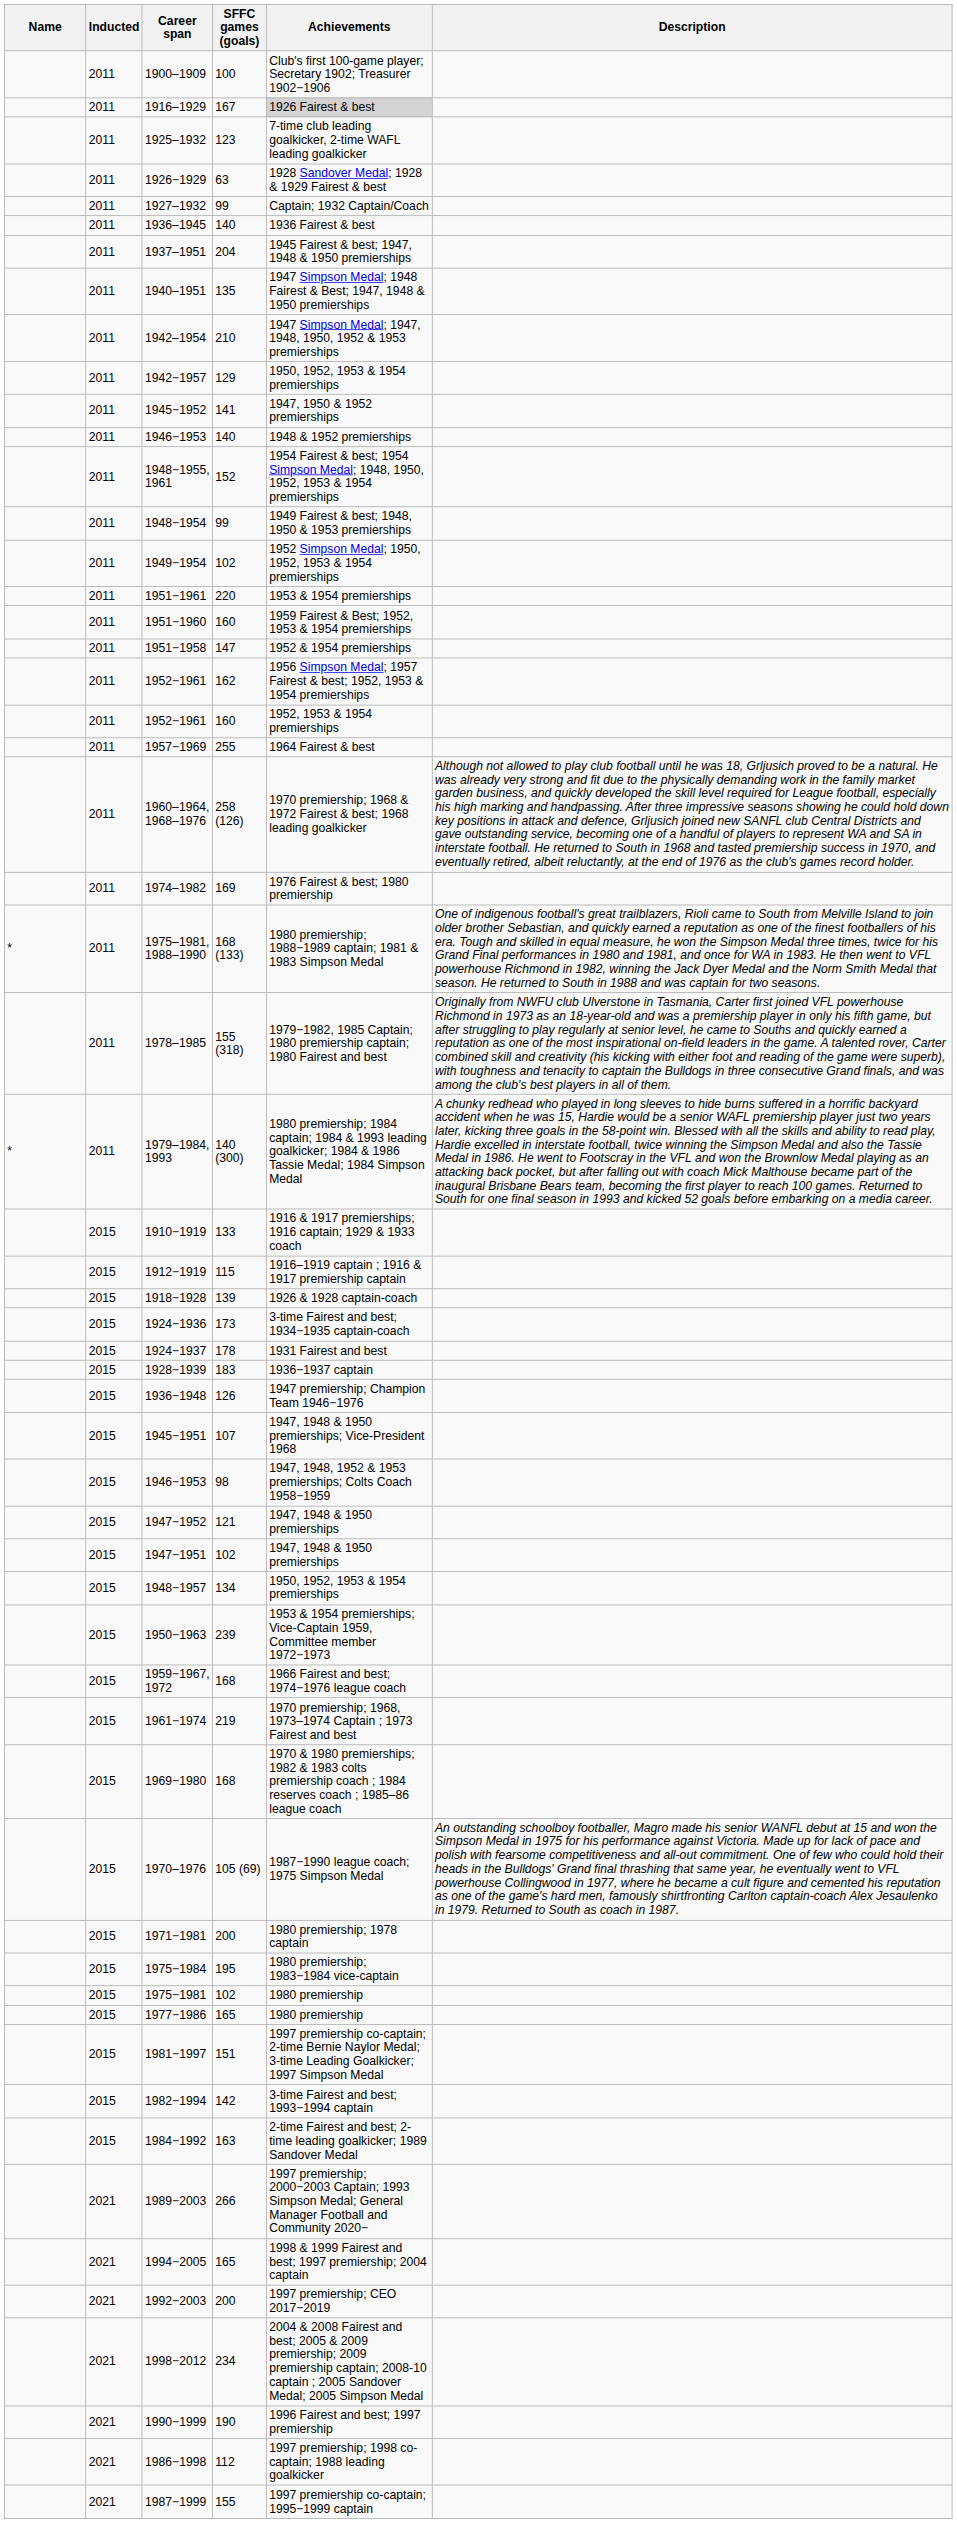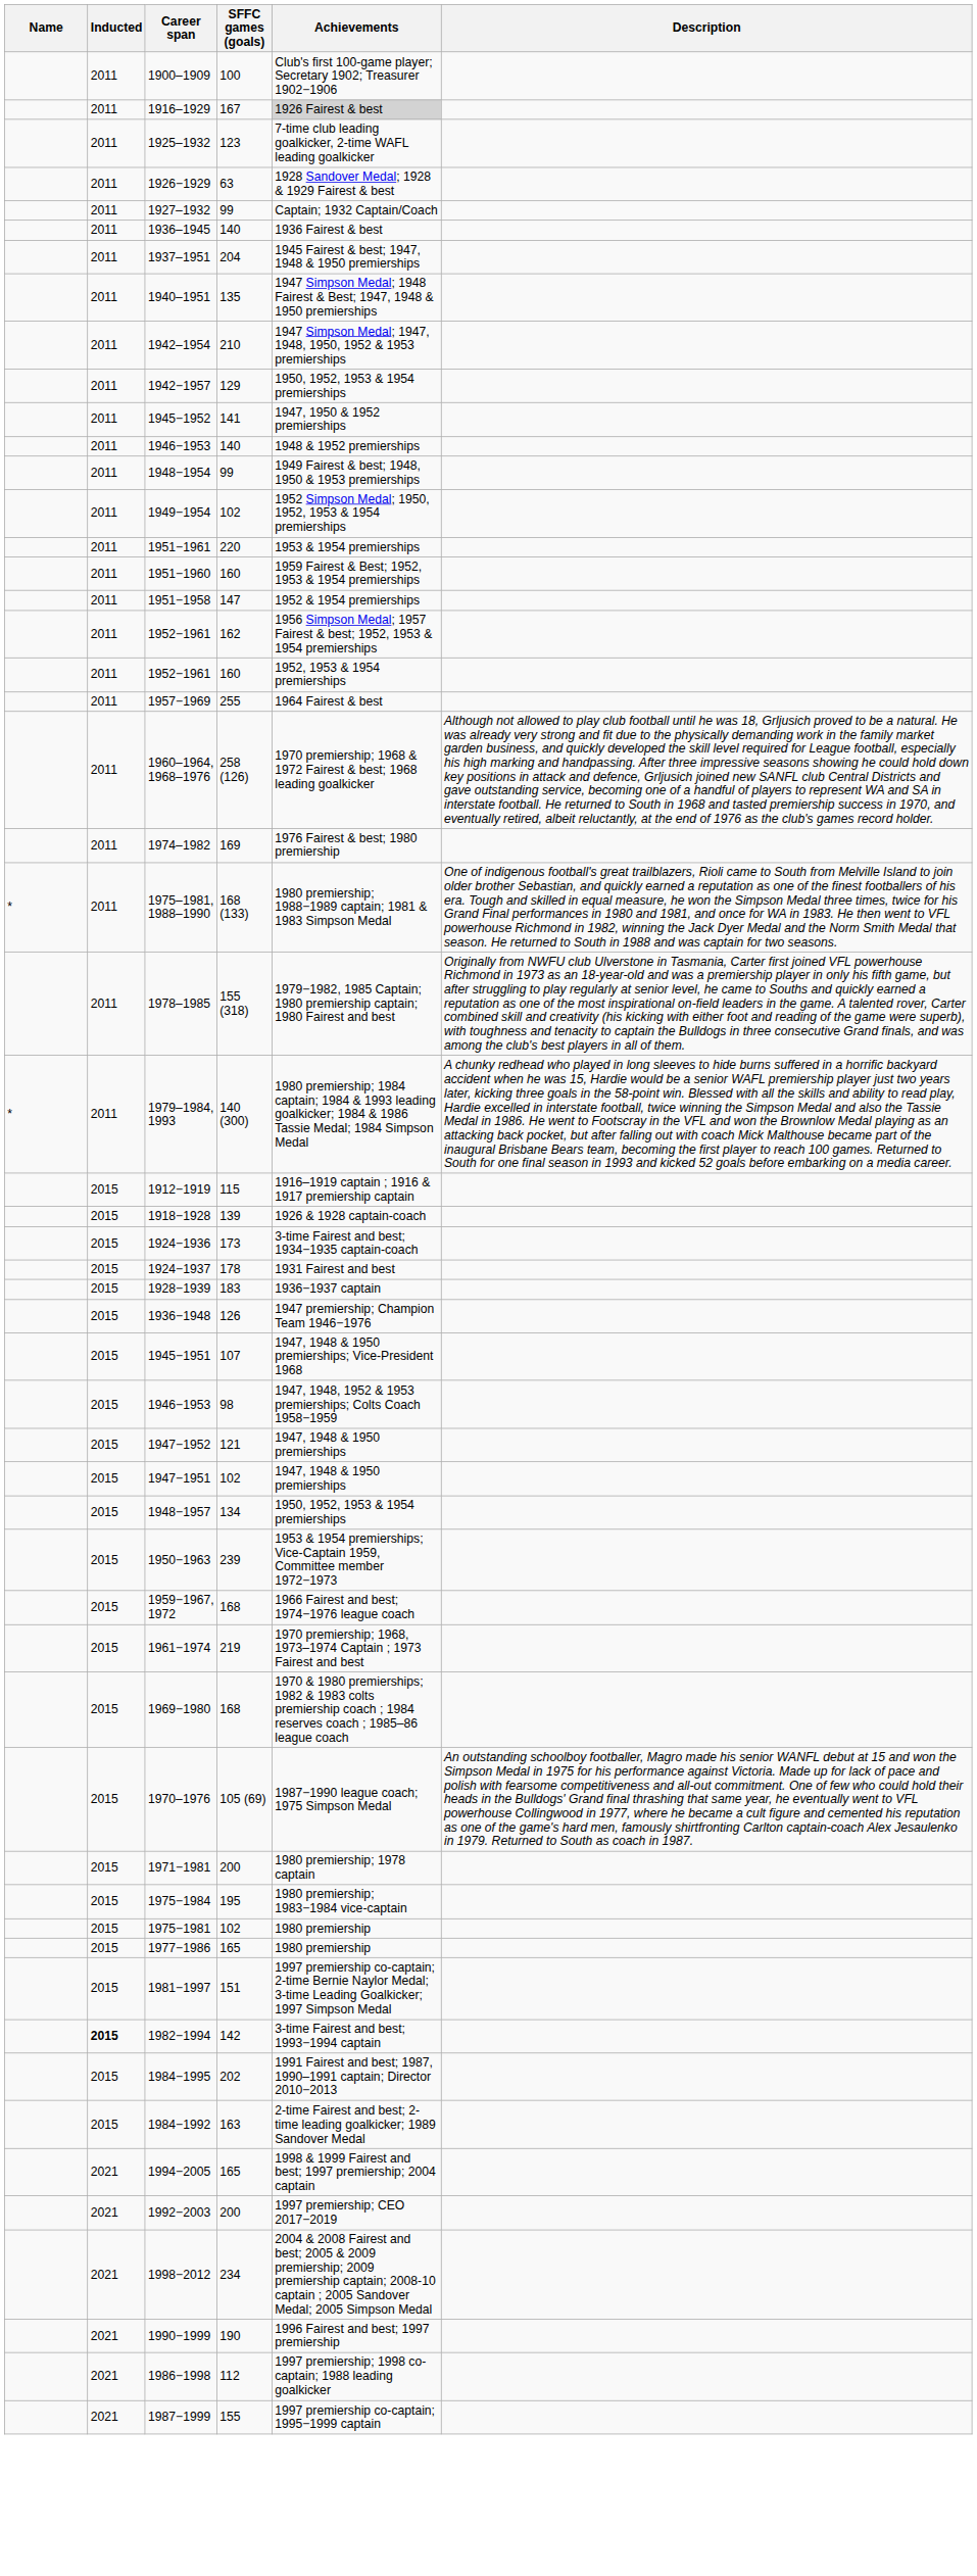- row: 2011 | 1948−1955, 1961 | 152 | 1954 Fairest & best; 1954 Simpson Medal; 1948, 1950, 1952, 1953 & 1954 premierships
- row: 2015 | 1910−1919 | 133 | 1916 & 1917 premierships; 1916 captain; 1929 & 1933 coach
1982−1994 | Inducted: normal -> bold
+ row: 2015 | 1984−1995 | 202 | 1991 Fairest and best; 1987, 1990–1991 captain; Director 2010−2013
- row: 2021 | 1989−2003 | 266 | 1997 premiership; 2000−2003 Captain; 1993 Simpson Medal; General Manager Football and Community 2020−
